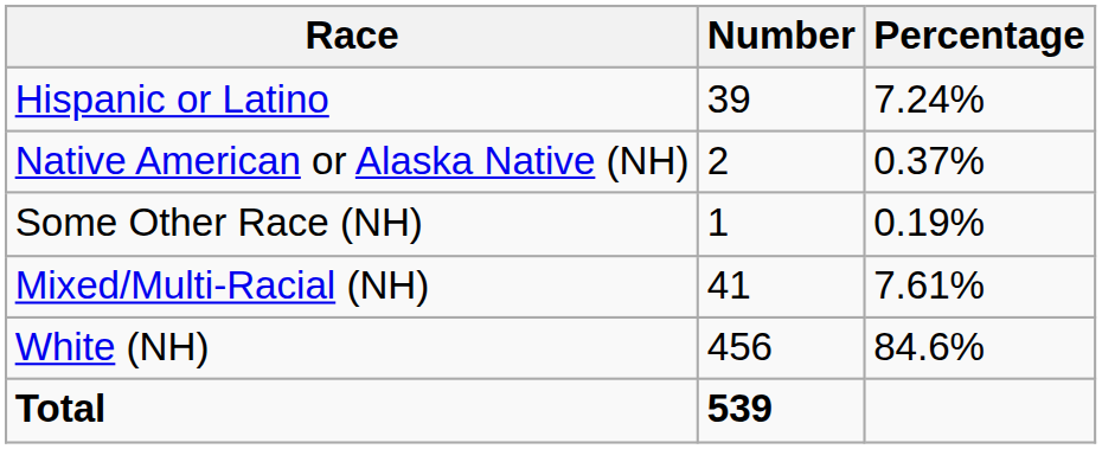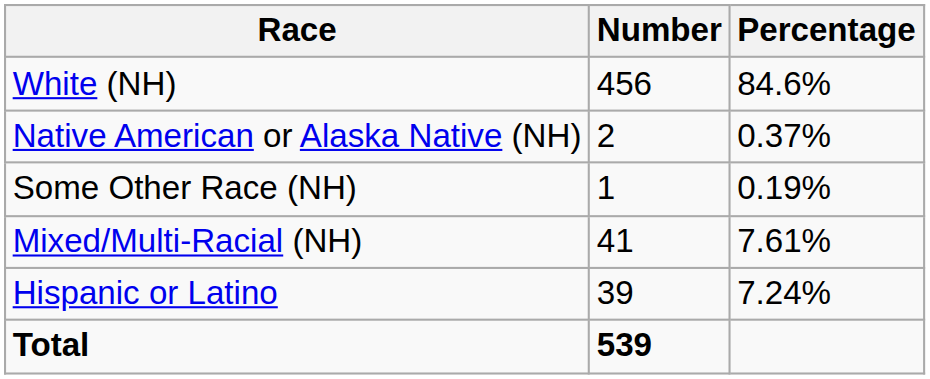rows swapped: White (NH) <-> Hispanic or Latino
